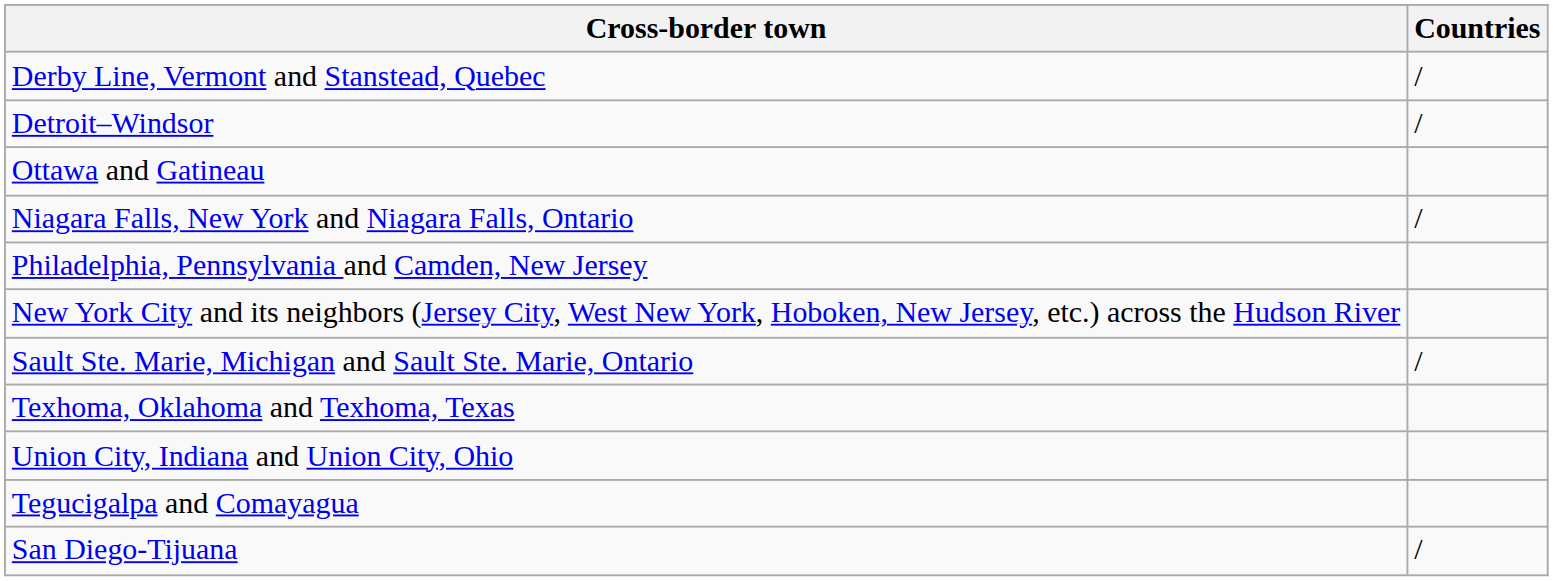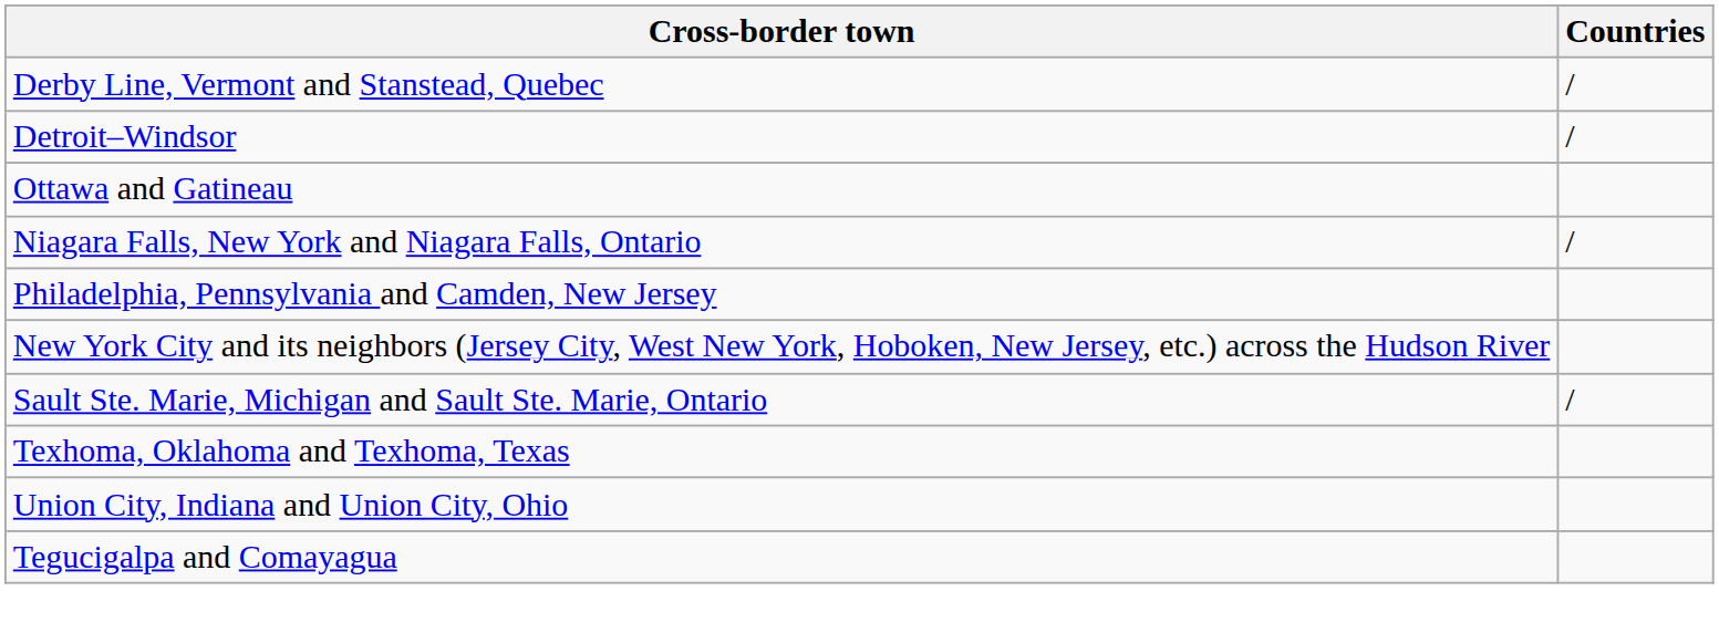- row: San Diego-Tijuana | /
